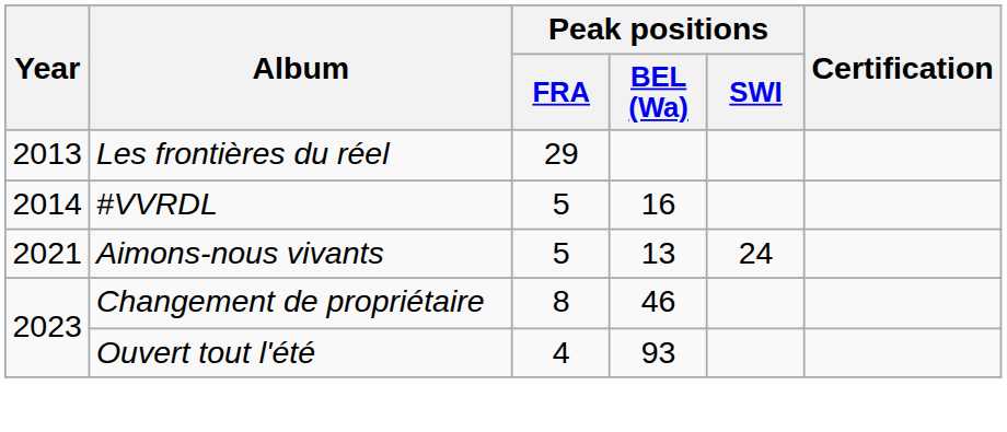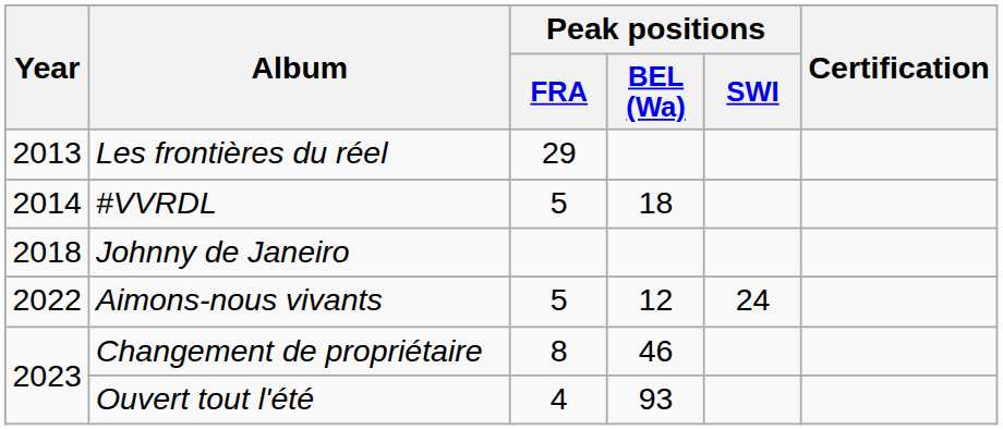#VVRDL | Peak positions / BEL (Wa): 16 -> 18
+ row: 2018 | Johnny de Janeiro
Aimons-nous vivants | Year: 2021 -> 2022
Aimons-nous vivants | Peak positions / BEL (Wa): 13 -> 12
